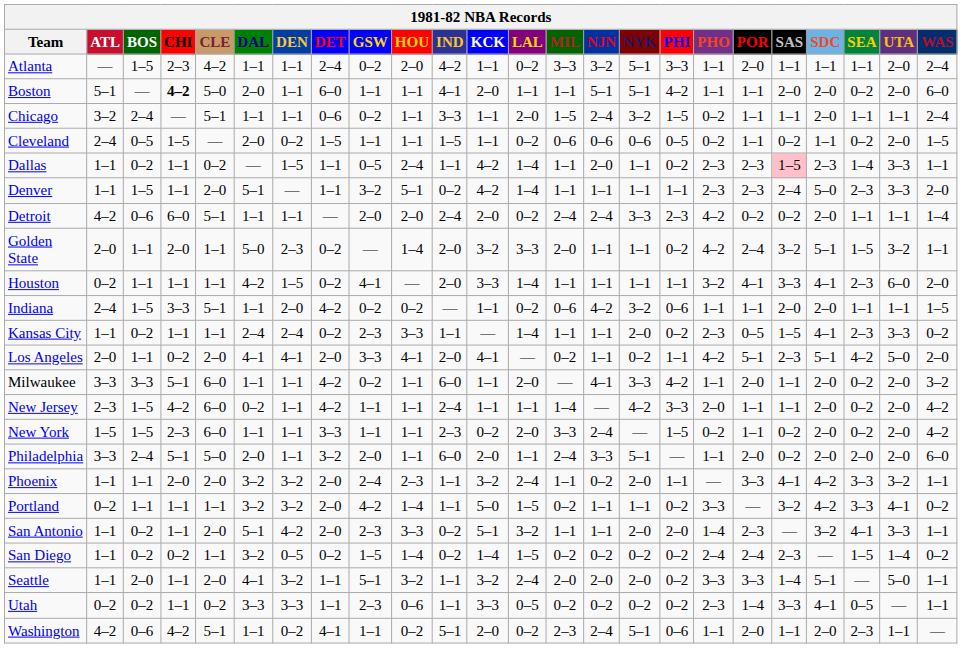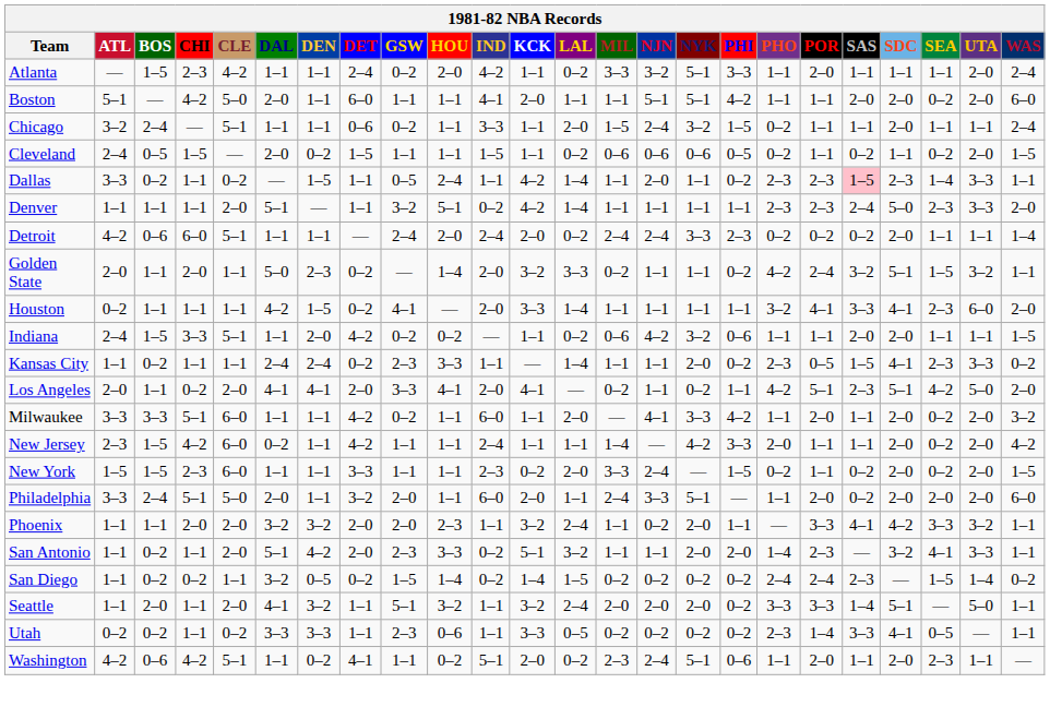Boston | CHI: bold -> normal
Dallas | ATL: 1–1 -> 3–3
Denver | BOS: 1–5 -> 1–1
Detroit | GSW: 2–0 -> 2–4
Detroit | PHO: 4–2 -> 0–2
Golden State | MIL: 2–0 -> 0–2
New York | WAS: 4–2 -> 1–5
Phoenix | GSW: 2–4 -> 2–0
- row: Portland | 0–2 | 1–1 | 1–1 | 1–1 | 3–2 | 3–2 | 2–0 | 4–2 | 1–4 | 1–1 | 5–0 | 1–5 | 0–2 | 1–1 | 1–1 | 0–2 | 3–3 | — | 3–2 | 4–2 | 3–3 | 4–1 | 0–2
